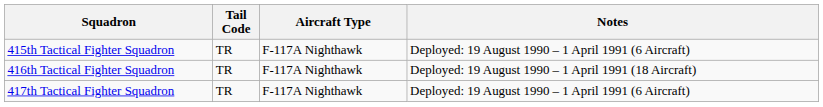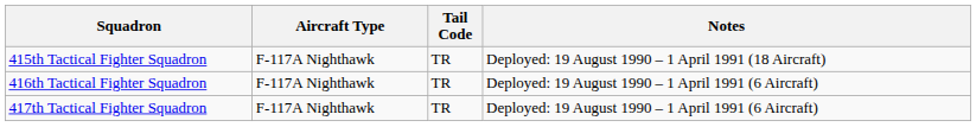columns swapped: Tail Code <-> Aircraft Type
415th Tactical Fighter Squadron | Notes: Deployed: 19 August 1990 – 1 April 1991 (6 Aircraft) -> Deployed: 19 August 1990 – 1 April 1991 (18 Aircraft)
416th Tactical Fighter Squadron | Notes: Deployed: 19 August 1990 – 1 April 1991 (18 Aircraft) -> Deployed: 19 August 1990 – 1 April 1991 (6 Aircraft)
